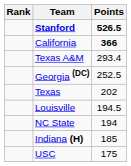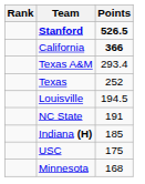- row: Georgia (DC) | 252.5
Texas | Points: 202 -> 252
NC State | Points: 194 -> 191
+ row: Minnesota | 168
